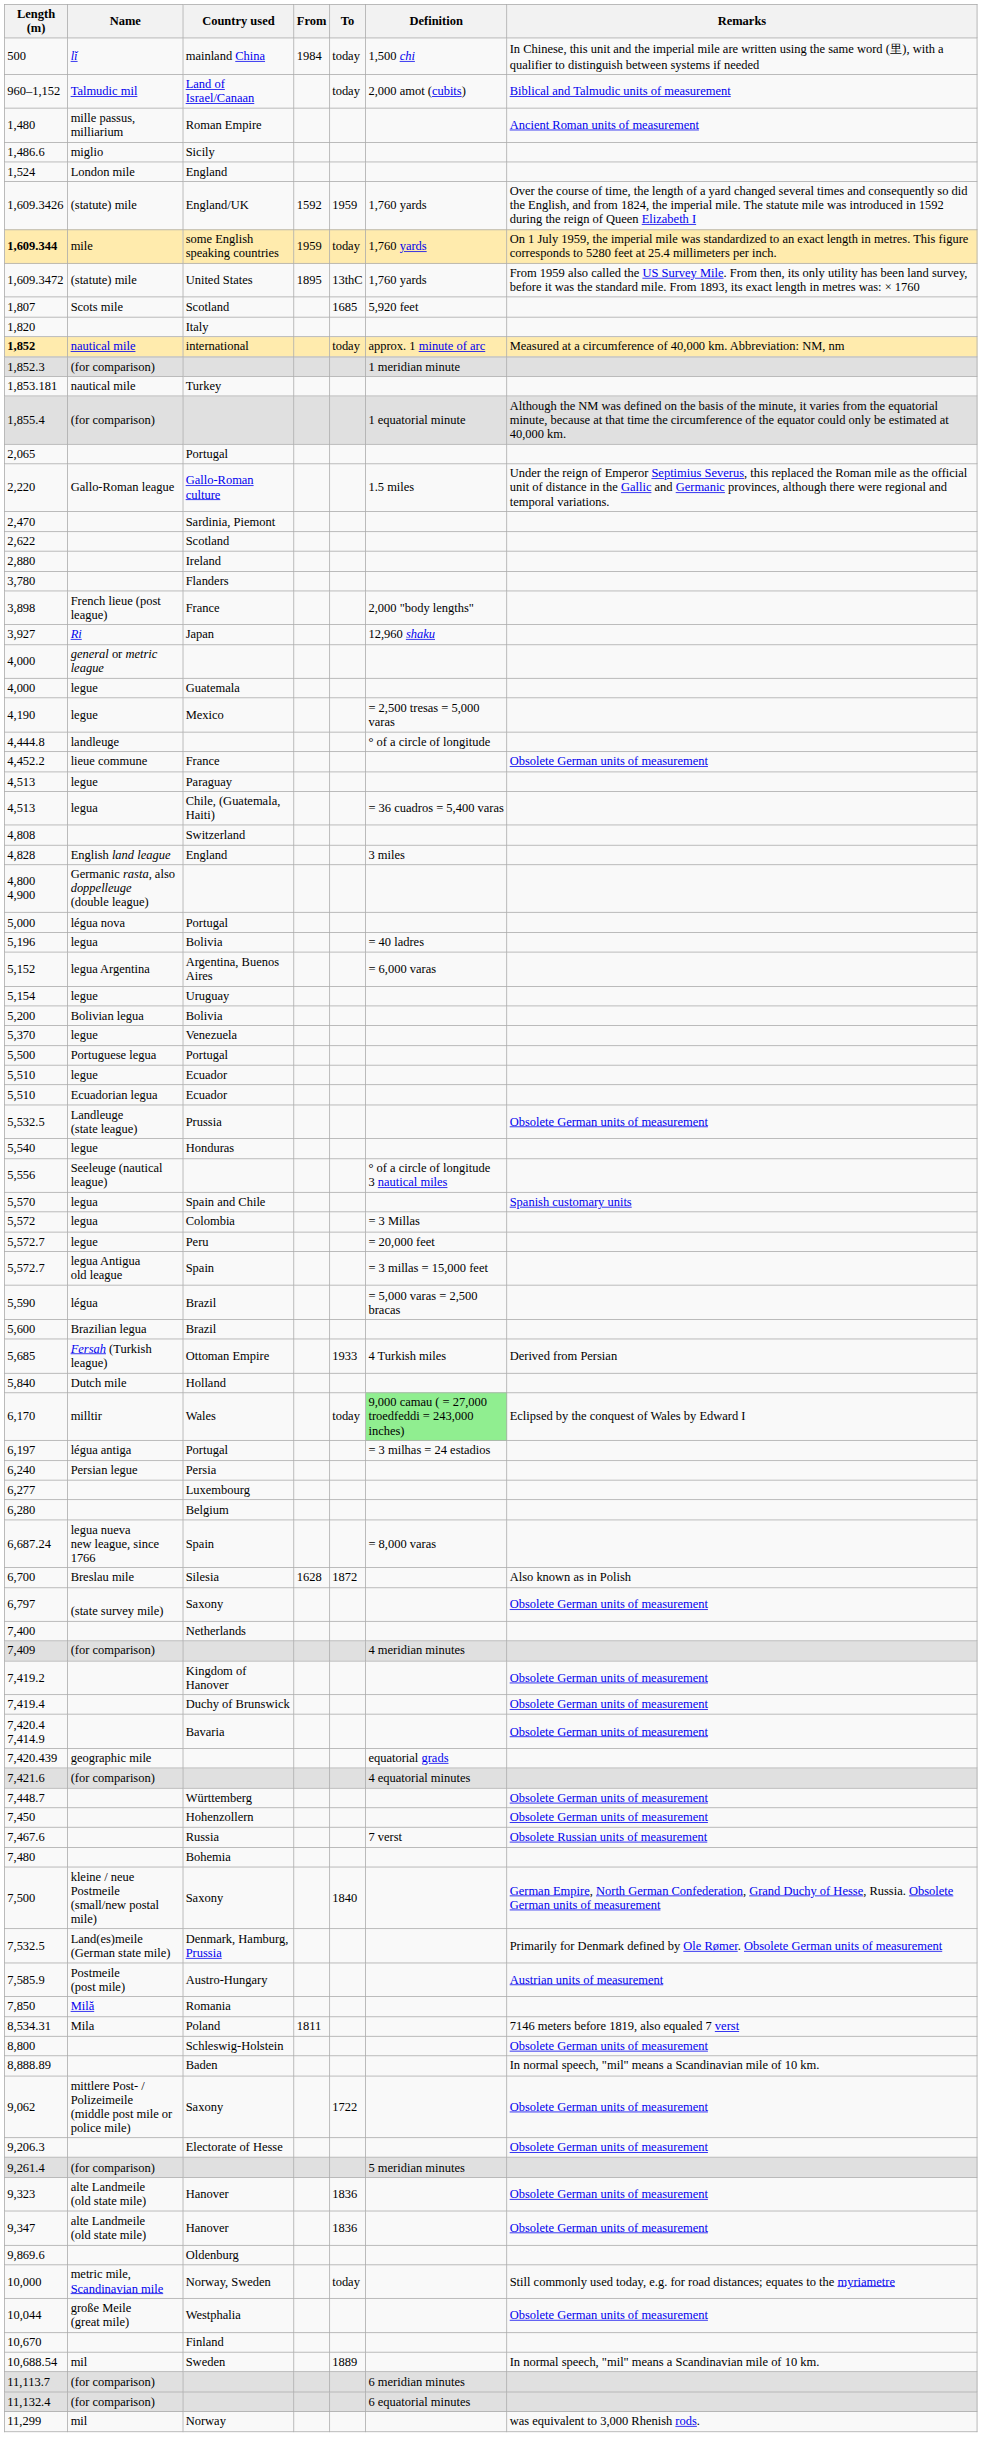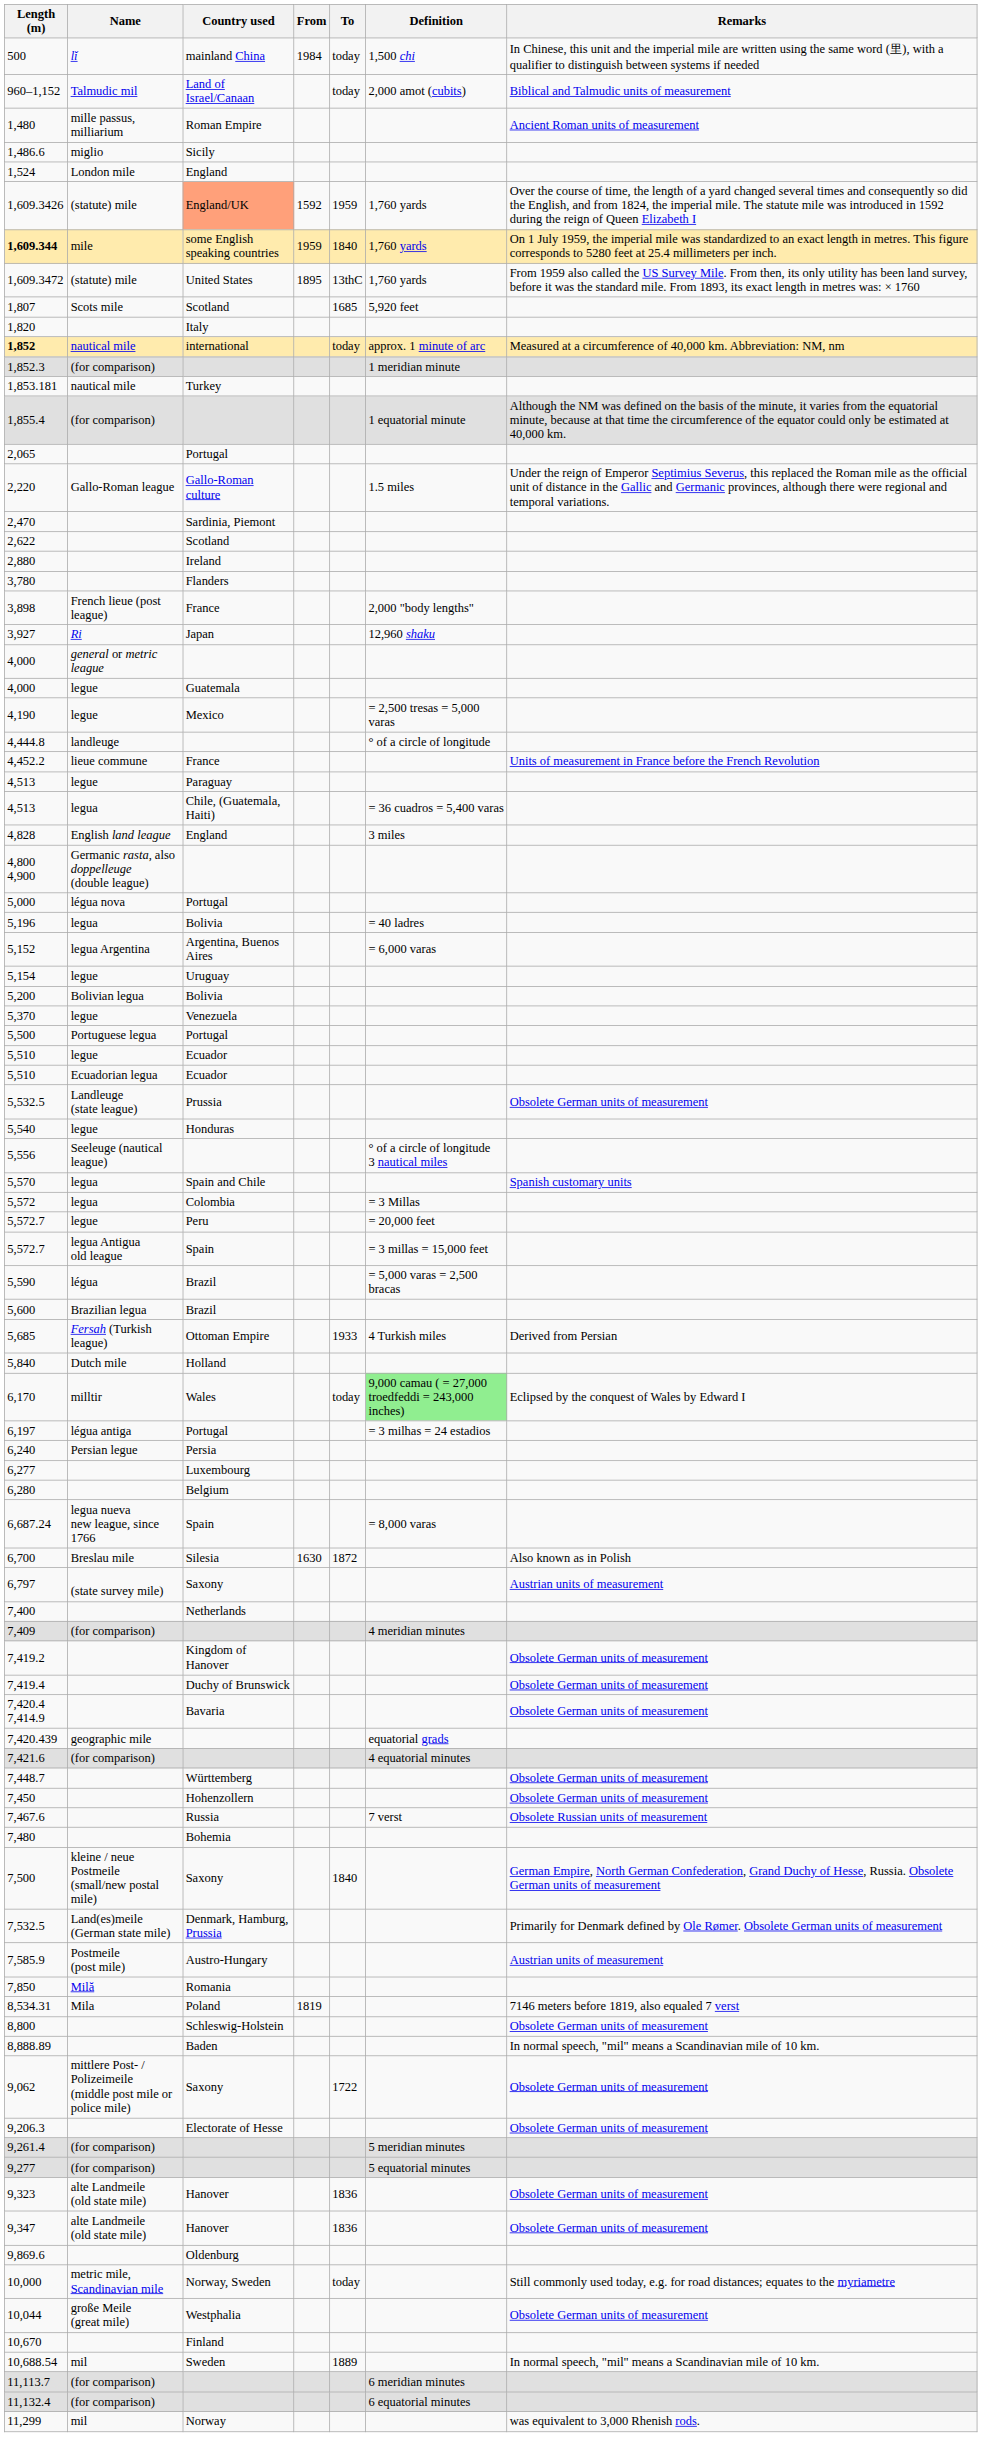1,609.3426 | Country used: no background -> lightsalmon background
1,609.344 | To: today -> 1840
4,452.2 | Remarks: Obsolete German units of measurement -> Units of measurement in France before the French Revolution
- row: 4,808 | Switzerland
6,700 | From: 1628 -> 1630
6,797 | Remarks: Obsolete German units of measurement -> Austrian units of measurement
8,534.31 | From: 1811 -> 1819
+ row: 9,277 | (for comparison) | 5 equatorial minutes
